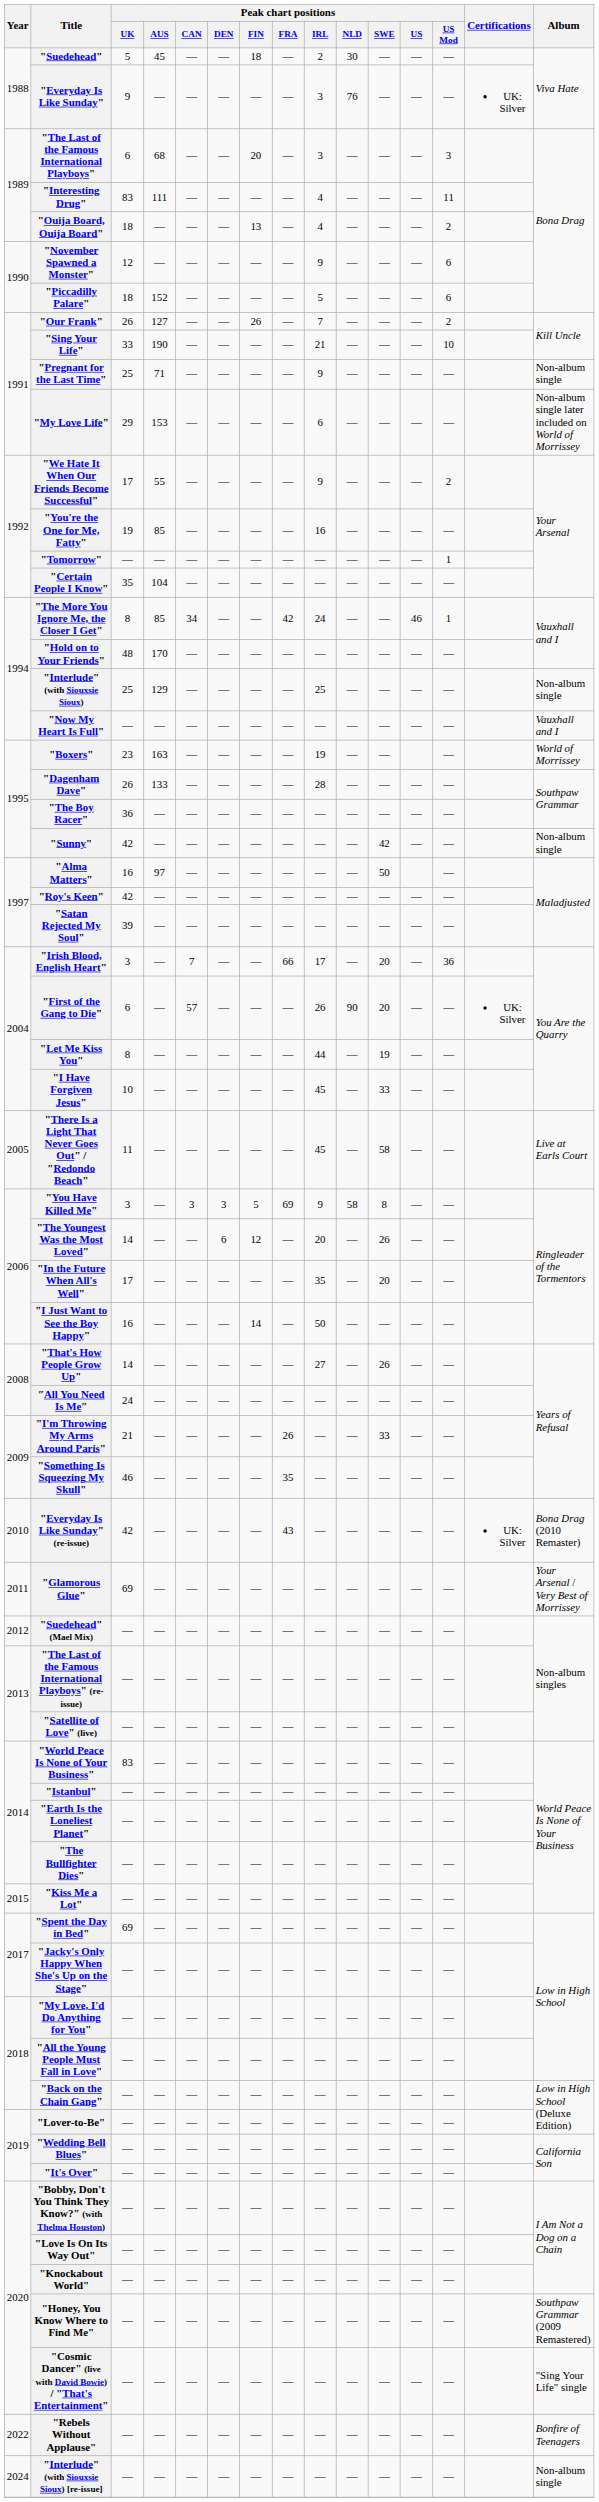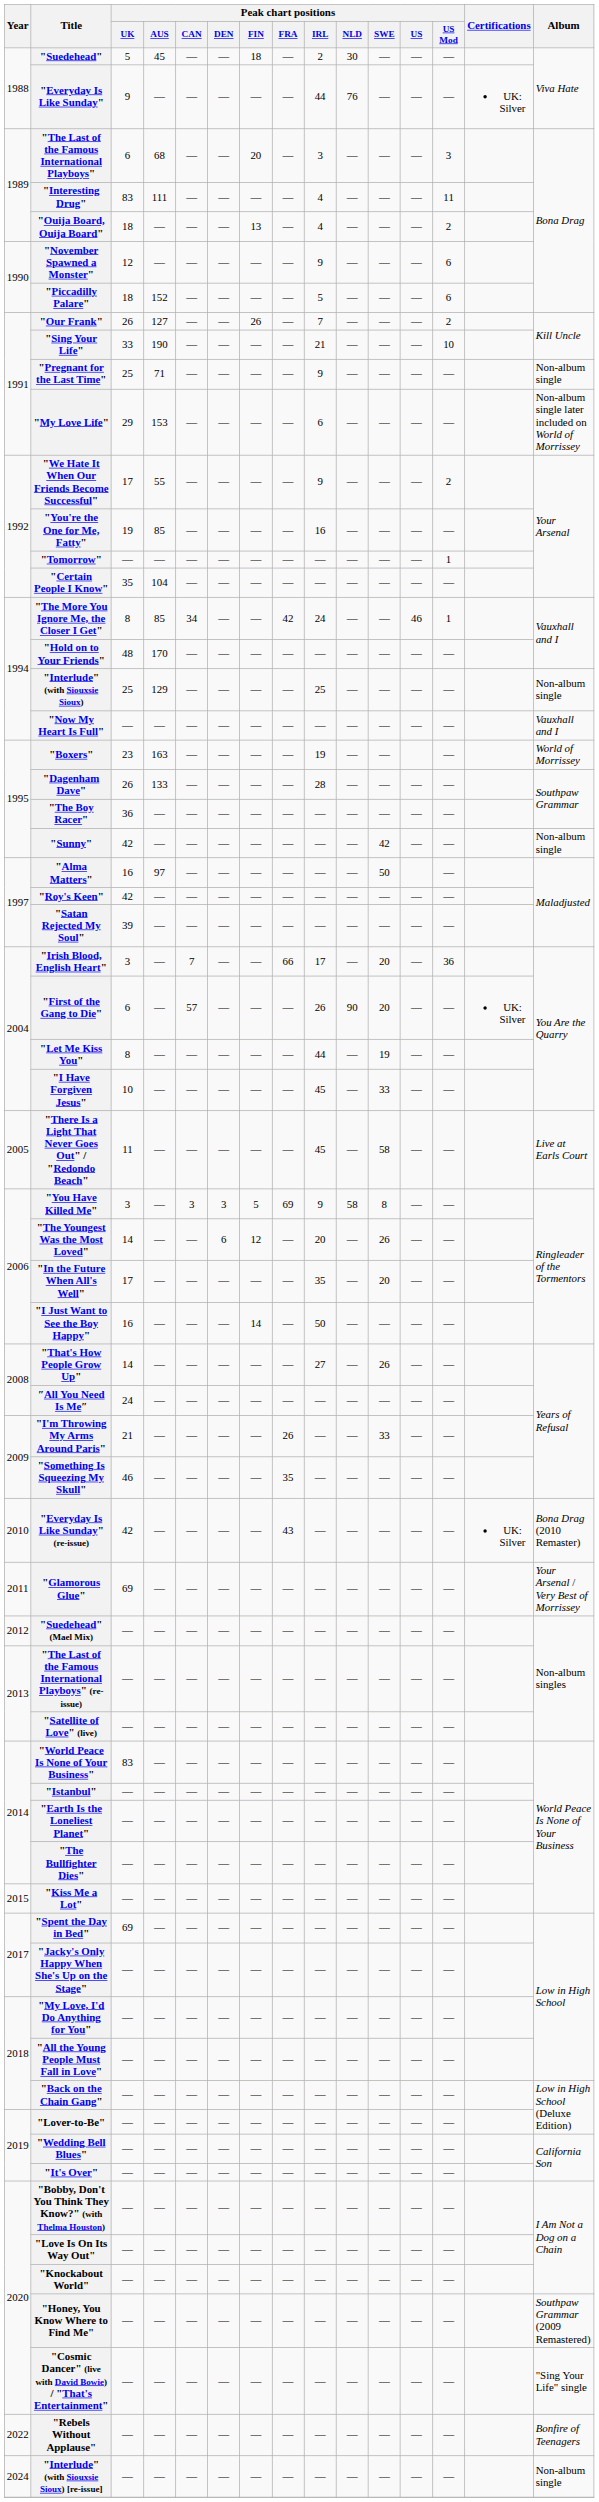"Everyday Is Like Sunday" | Peak chart positions / IRL: 3 -> 44
